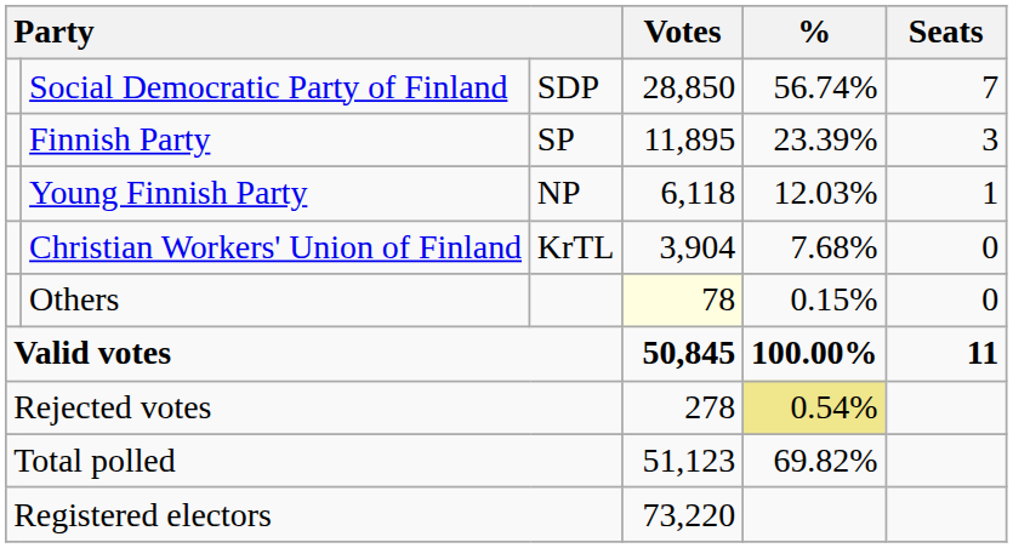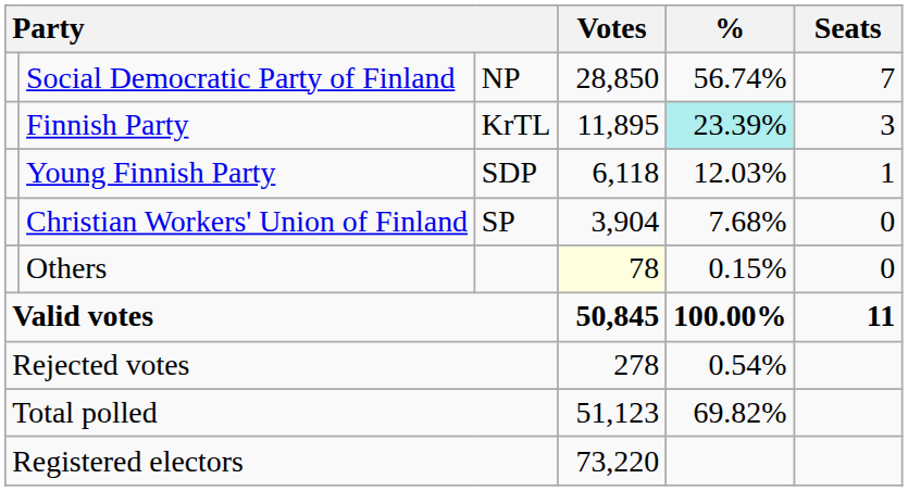Social Democratic Party of Finland | column 3: SDP -> NP
Finnish Party | column 3: SP -> KrTL
Finnish Party | %: no background -> paleturquoise background
Young Finnish Party | column 3: NP -> SDP
Christian Workers' Union of Finland | column 3: KrTL -> SP
Rejected votes | %: khaki background -> no background
